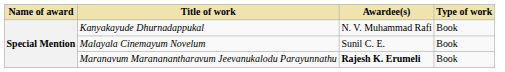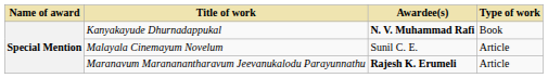Kanyakayude Dhurnadappukal | Awardee(s): normal -> bold
Malayala Cinemayum Novelum | Type of work: Book -> Article
Maranavum Marananantharavum Jeevanukalodu Parayunnathu | Type of work: Book -> Article
